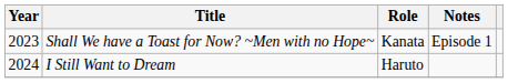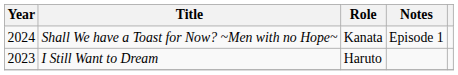Shall We have a Toast for Now? ~Men with no Hope~ | Year: 2023 -> 2024
I Still Want to Dream | Year: 2024 -> 2023
